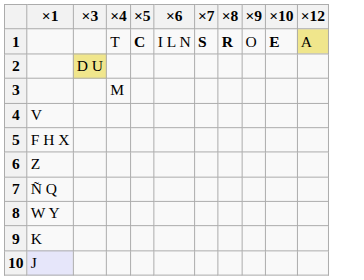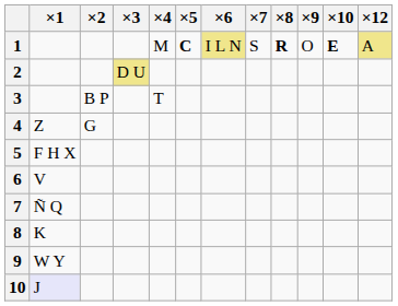+ column: ×2 | B P | G
1 | ×4: T -> M
1 | ×6: no background -> khaki background
1 | ×7: bold -> normal
3 | ×4: M -> T
4 | ×1: V -> Z
6 | ×1: Z -> V
8 | ×1: W Y -> K
9 | ×1: K -> W Y
